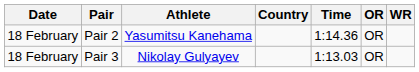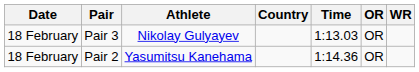rows swapped: Pair 2 <-> Pair 3
